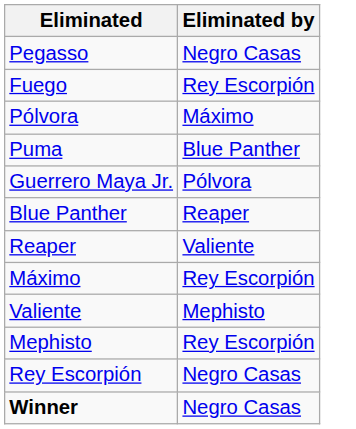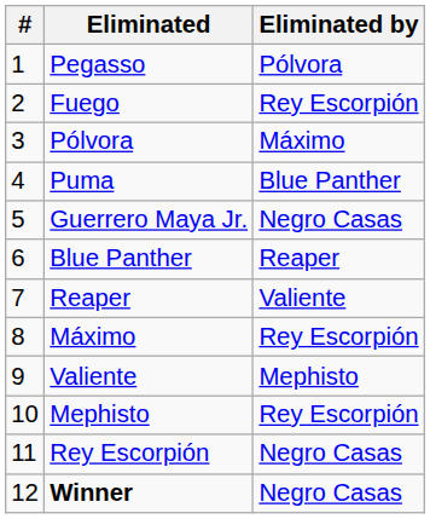+ column: # | 1 | 2 | 3 | 4 | 5 | 6 | 7 | 8 | 9 | 10 | 11 | 12
Pegasso | Eliminated by: Negro Casas -> Pólvora
Guerrero Maya Jr. | Eliminated by: Pólvora -> Negro Casas
